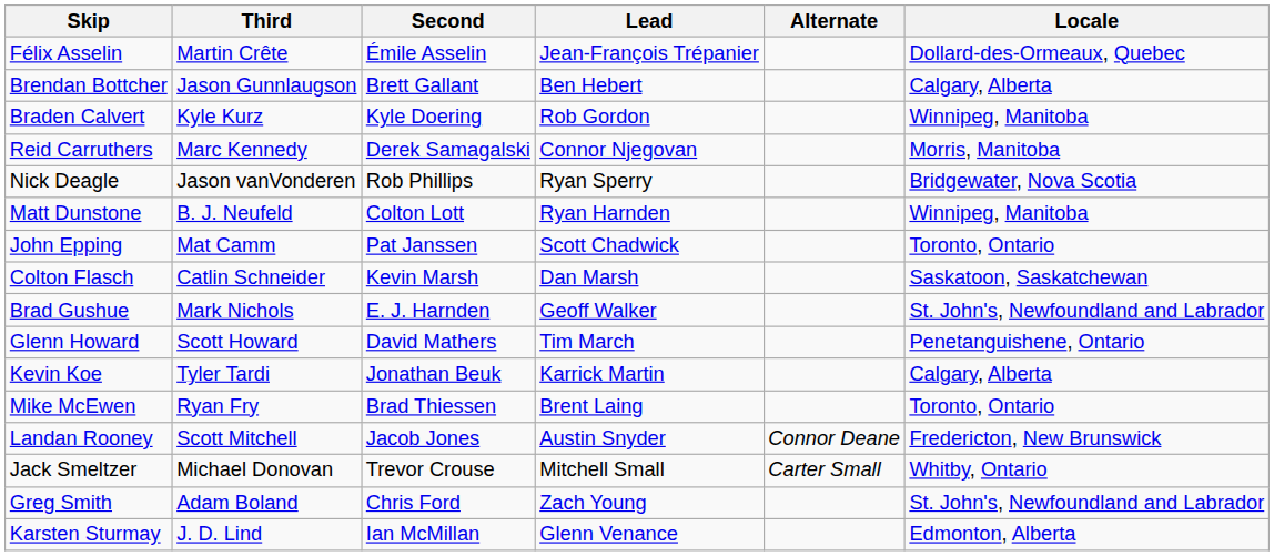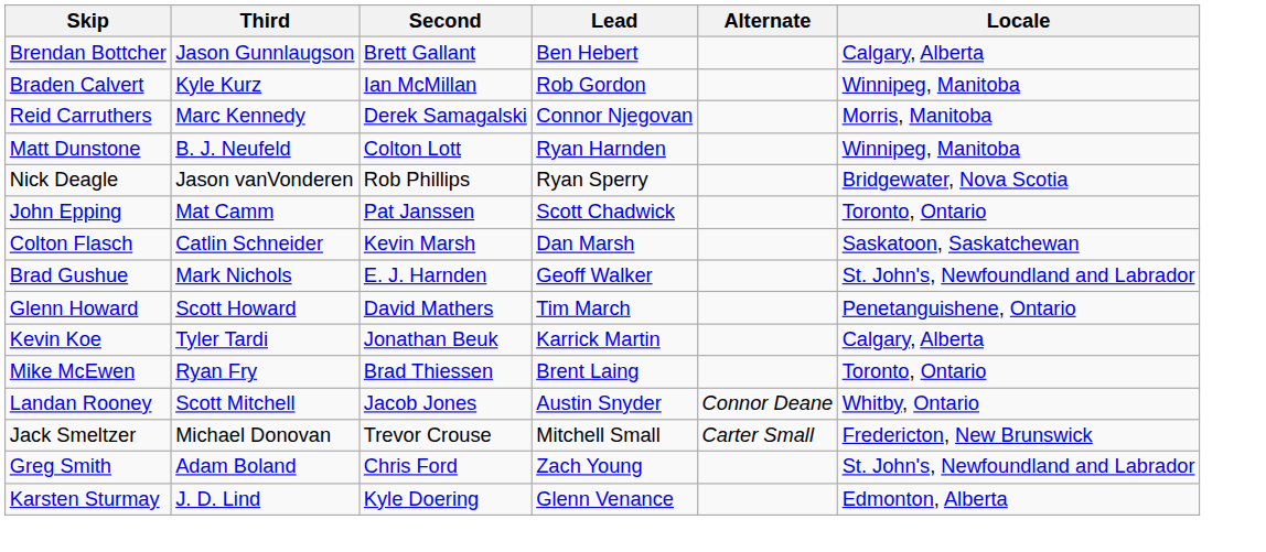- row: Félix Asselin | Martin Crête | Émile Asselin | Jean-François Trépanier | Dollard-des-Ormeaux, Quebec
Braden Calvert | Second: Kyle Doering -> Ian McMillan
rows swapped: Nick Deagle <-> Matt Dunstone
Landan Rooney | Locale: Fredericton, New Brunswick -> Whitby, Ontario
Jack Smeltzer | Locale: Whitby, Ontario -> Fredericton, New Brunswick
Karsten Sturmay | Second: Ian McMillan -> Kyle Doering
